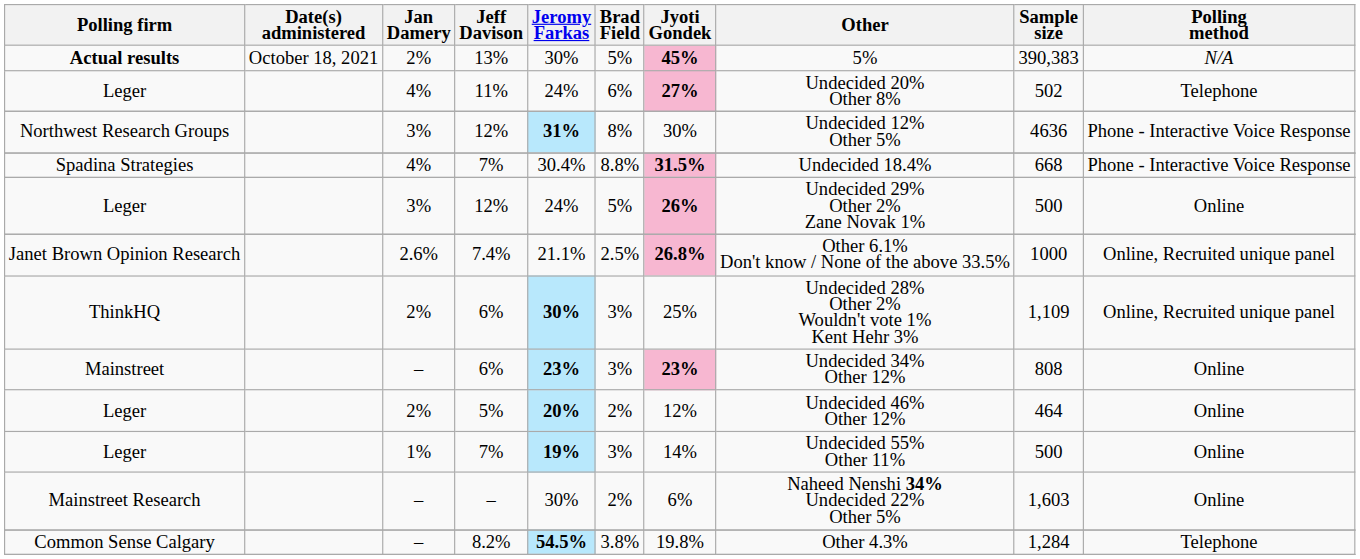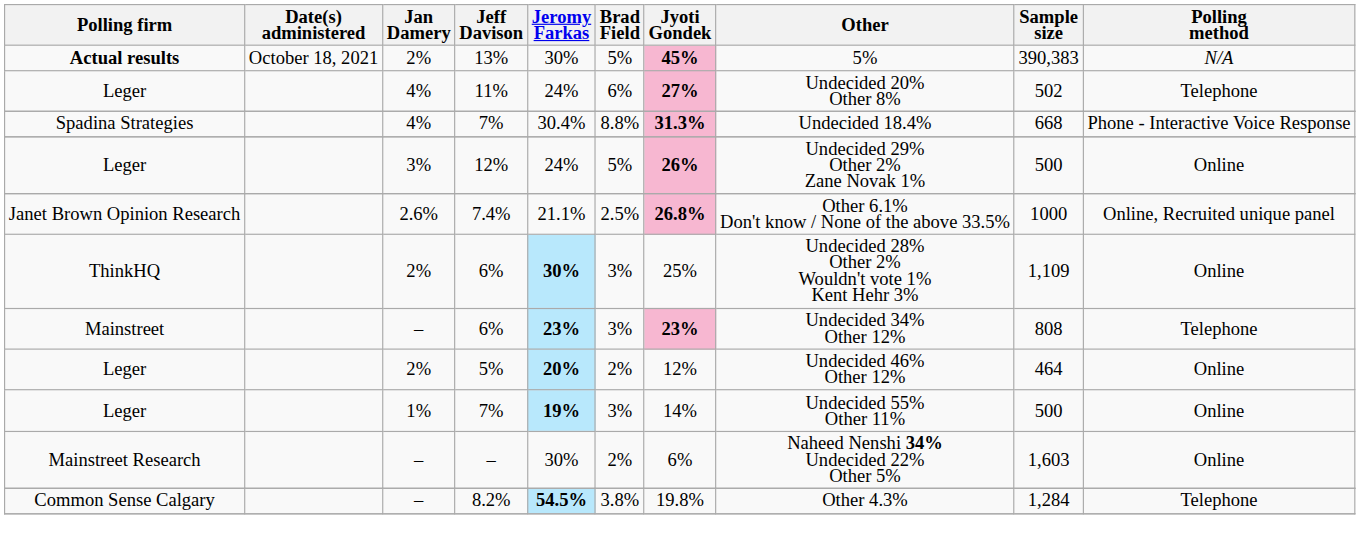- row: Northwest Research Groups | 3% | 12% | 31% | 8% | 30% | Undecided 12% Other 5% | 4636 | Phone - Interactive Voice Response
Spadina Strategies | Jyoti Gondek: 31.5% -> 31.3%
ThinkHQ | Polling method: Online, Recruited unique panel -> Online
Mainstreet | Polling method: Online -> Telephone
